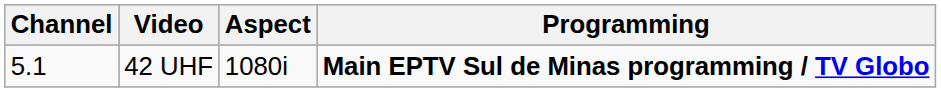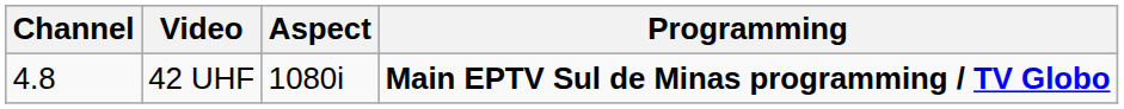42 UHF | Channel: 5.1 -> 4.8
